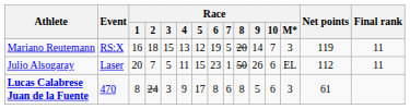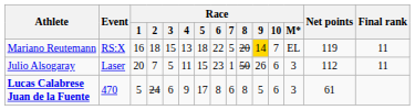Mariano Reutemann | Race / 5: 12 -> 18
Mariano Reutemann | Race / 6: 19 -> 22
Mariano Reutemann | Race / 9: no background -> gold background
Mariano Reutemann | Race / M*: 3 -> EL
Julio Alsogaray | Race / M*: EL -> 3
Lucas Calabrese Juan de la Fuente | Race / 1: 8 -> 5
Lucas Calabrese Juan de la Fuente | Race / 3: 3 -> 6
